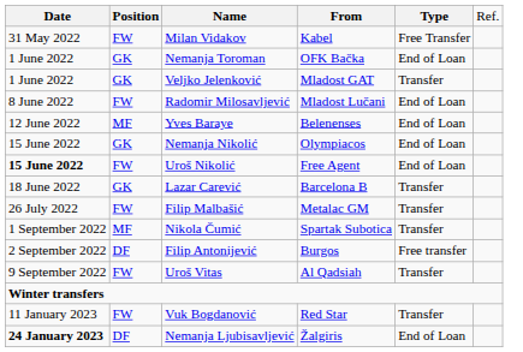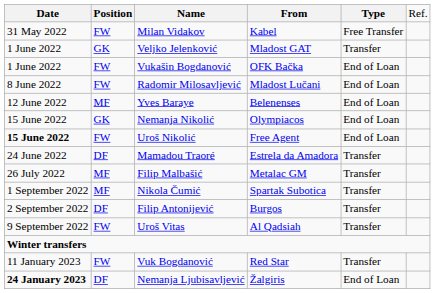- row: 1 June 2022 | GK | Nemanja Toroman | OFK Bačka | End of Loan
+ row: 1 June 2022 | FW | Vukašin Bogdanović | OFK Bačka | End of Loan
- row: 18 June 2022 | GK | Lazar Carević | Barcelona B | Transfer
+ row: 24 June 2022 | DF | Mamadou Traoré | Estrela da Amadora | Transfer
Filip Malbašić | column 2: FW -> MF
Filip Antonijević | column 5: Free transfer -> Transfer
